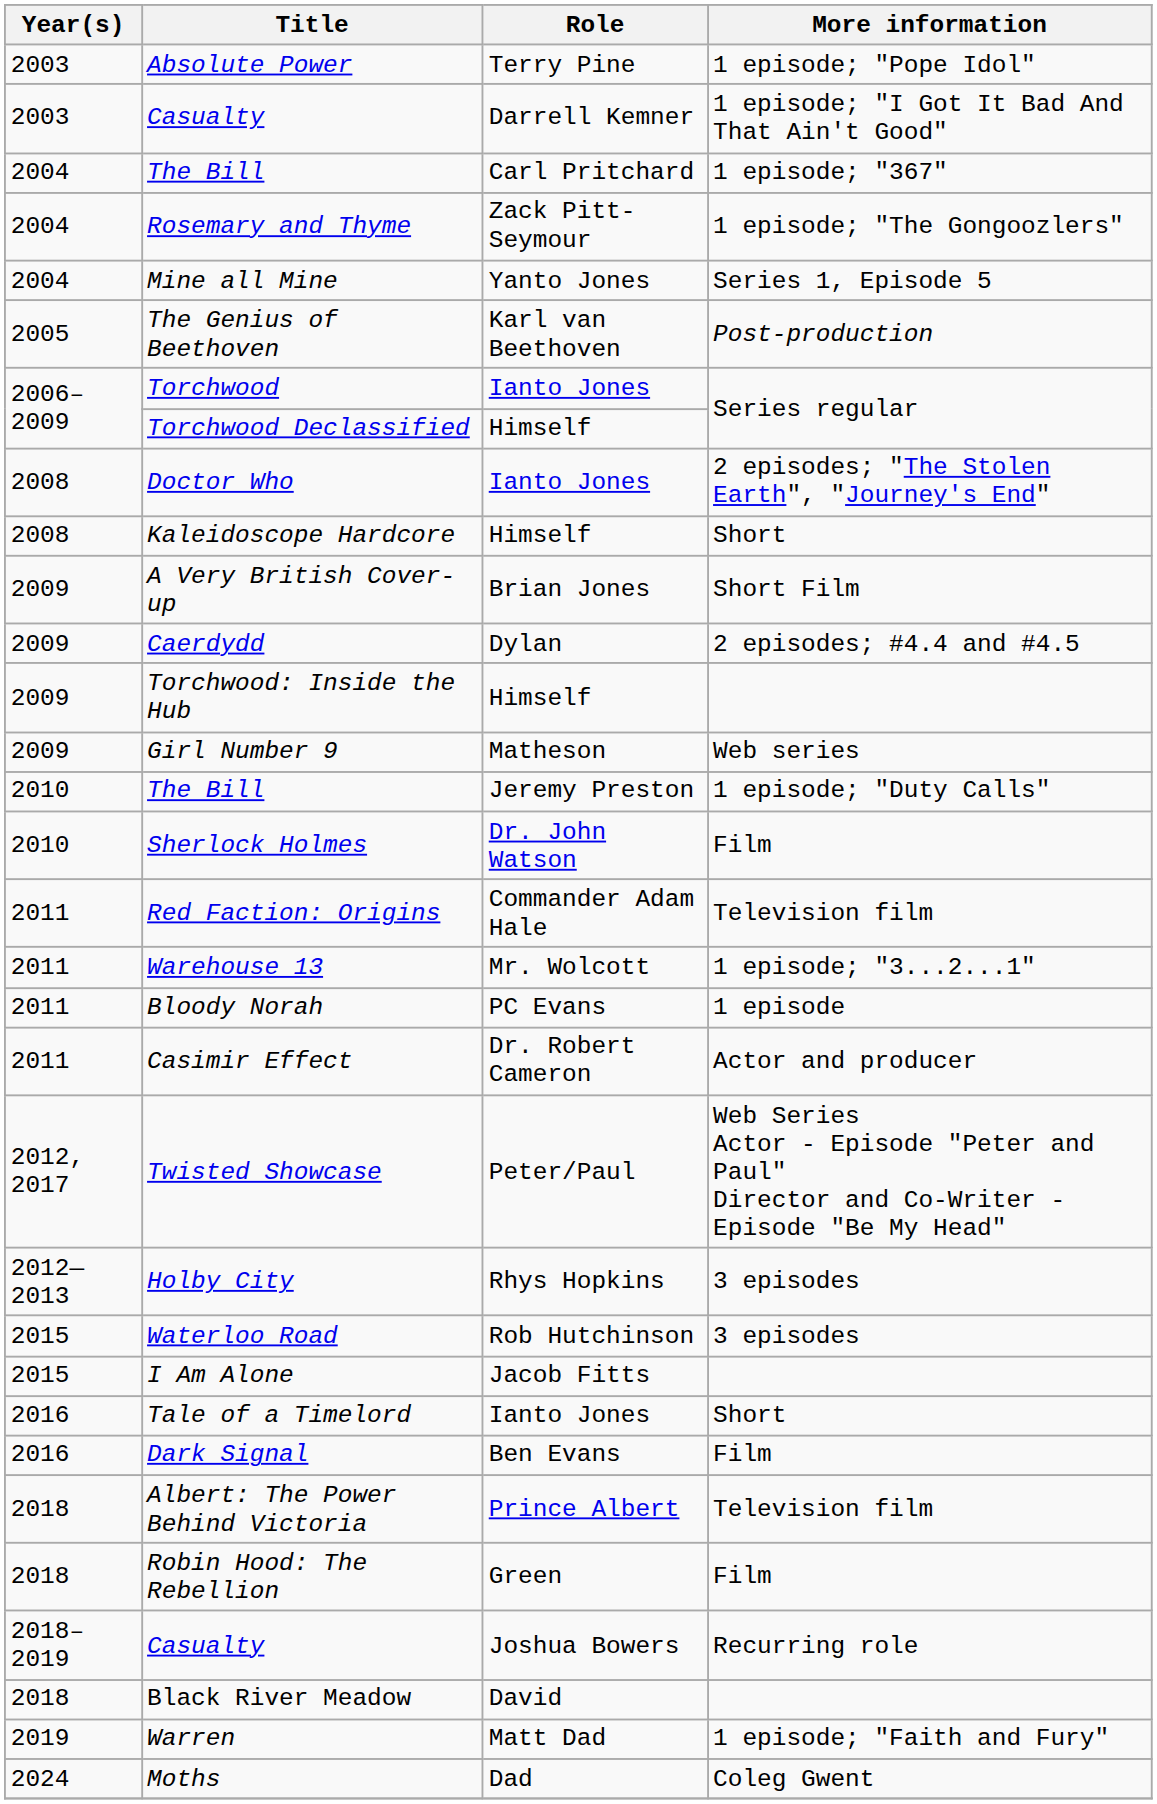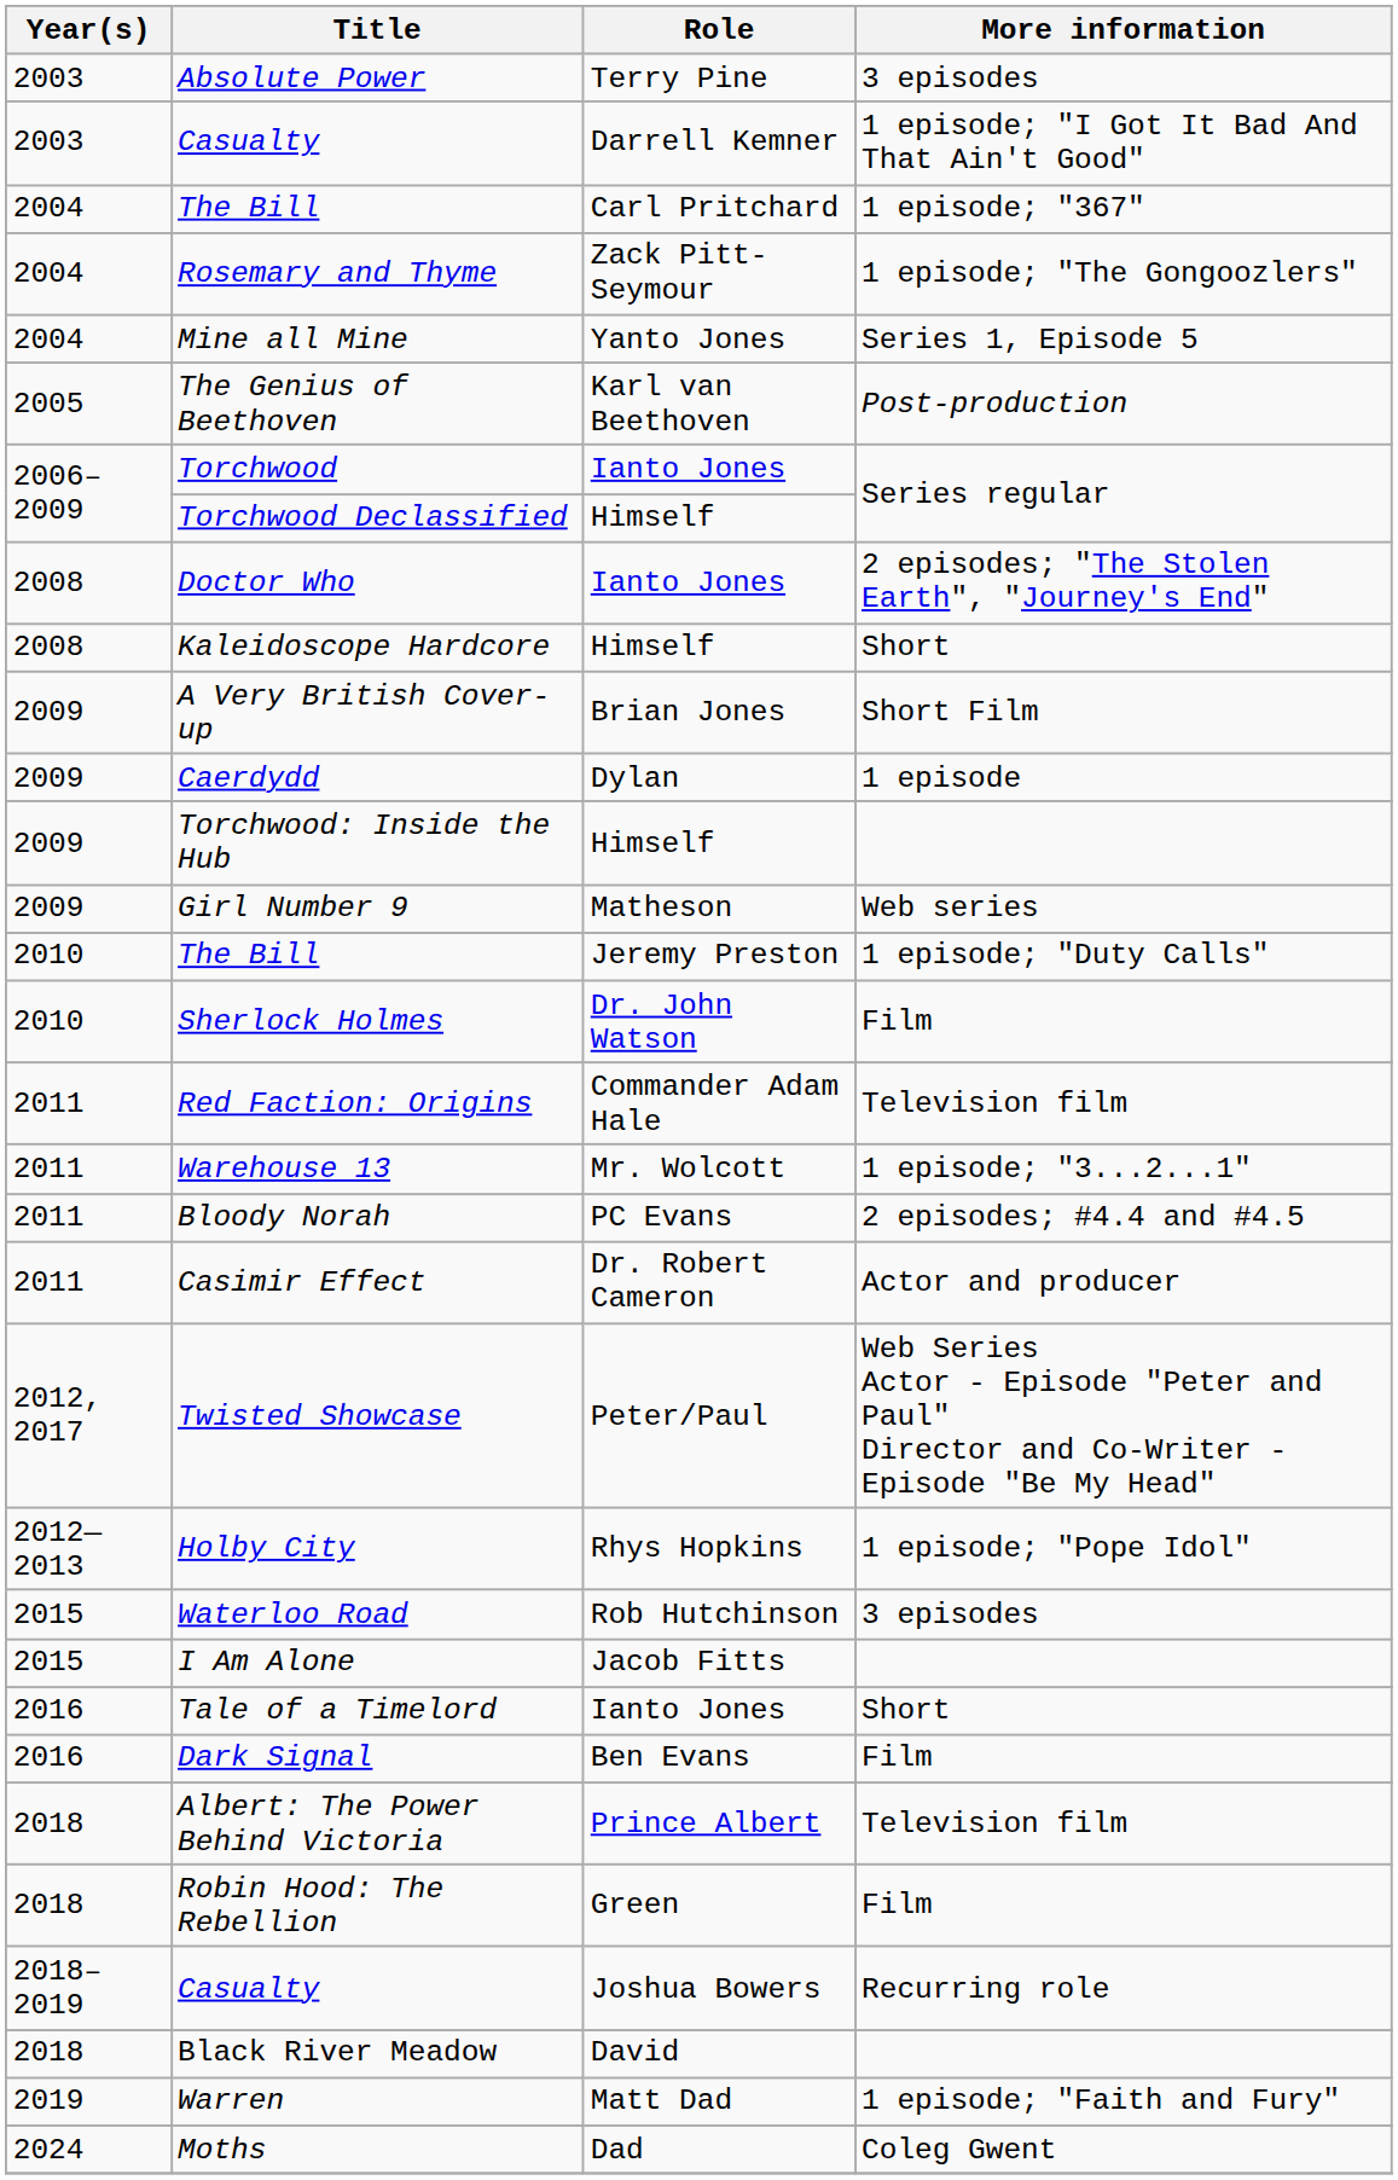Absolute Power | More information: 1 episode; "Pope Idol" -> 3 episodes
Caerdydd | More information: 2 episodes; #4.4 and #4.5 -> 1 episode
Bloody Norah | More information: 1 episode -> 2 episodes; #4.4 and #4.5
Holby City | More information: 3 episodes -> 1 episode; "Pope Idol"
